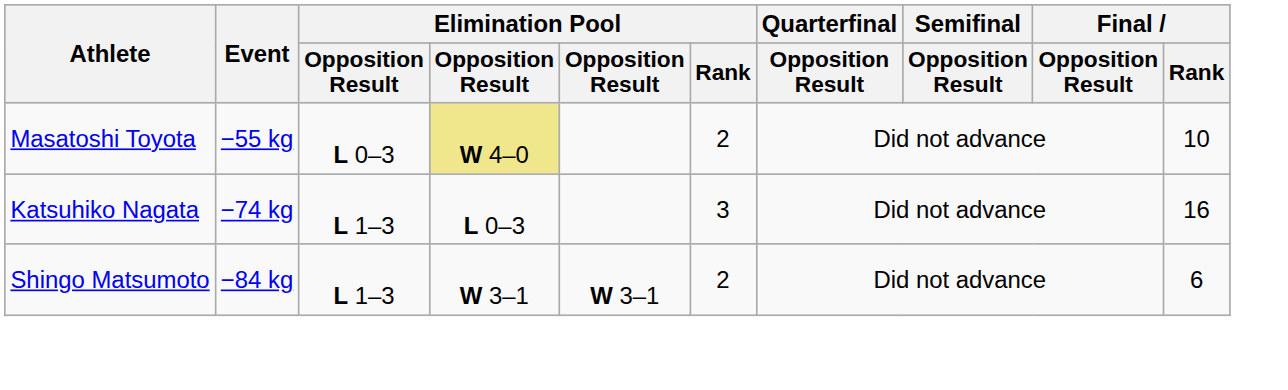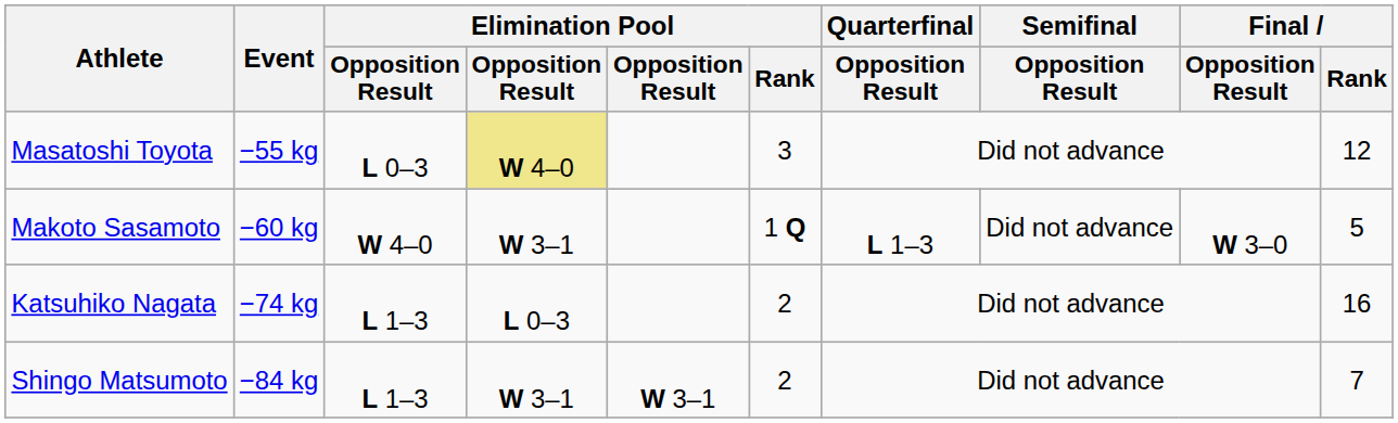Masatoshi Toyota | Elimination Pool / Rank: 2 -> 3
Masatoshi Toyota | Final / Rank: 10 -> 12
+ row: Makoto Sasamoto | −60 kg | W 4–0 | W 3–1 | 1 Q | L 1–3 | Did not advance | W 3–0 | 5
Katsuhiko Nagata | Elimination Pool / Rank: 3 -> 2
Shingo Matsumoto | Final / Rank: 6 -> 7
